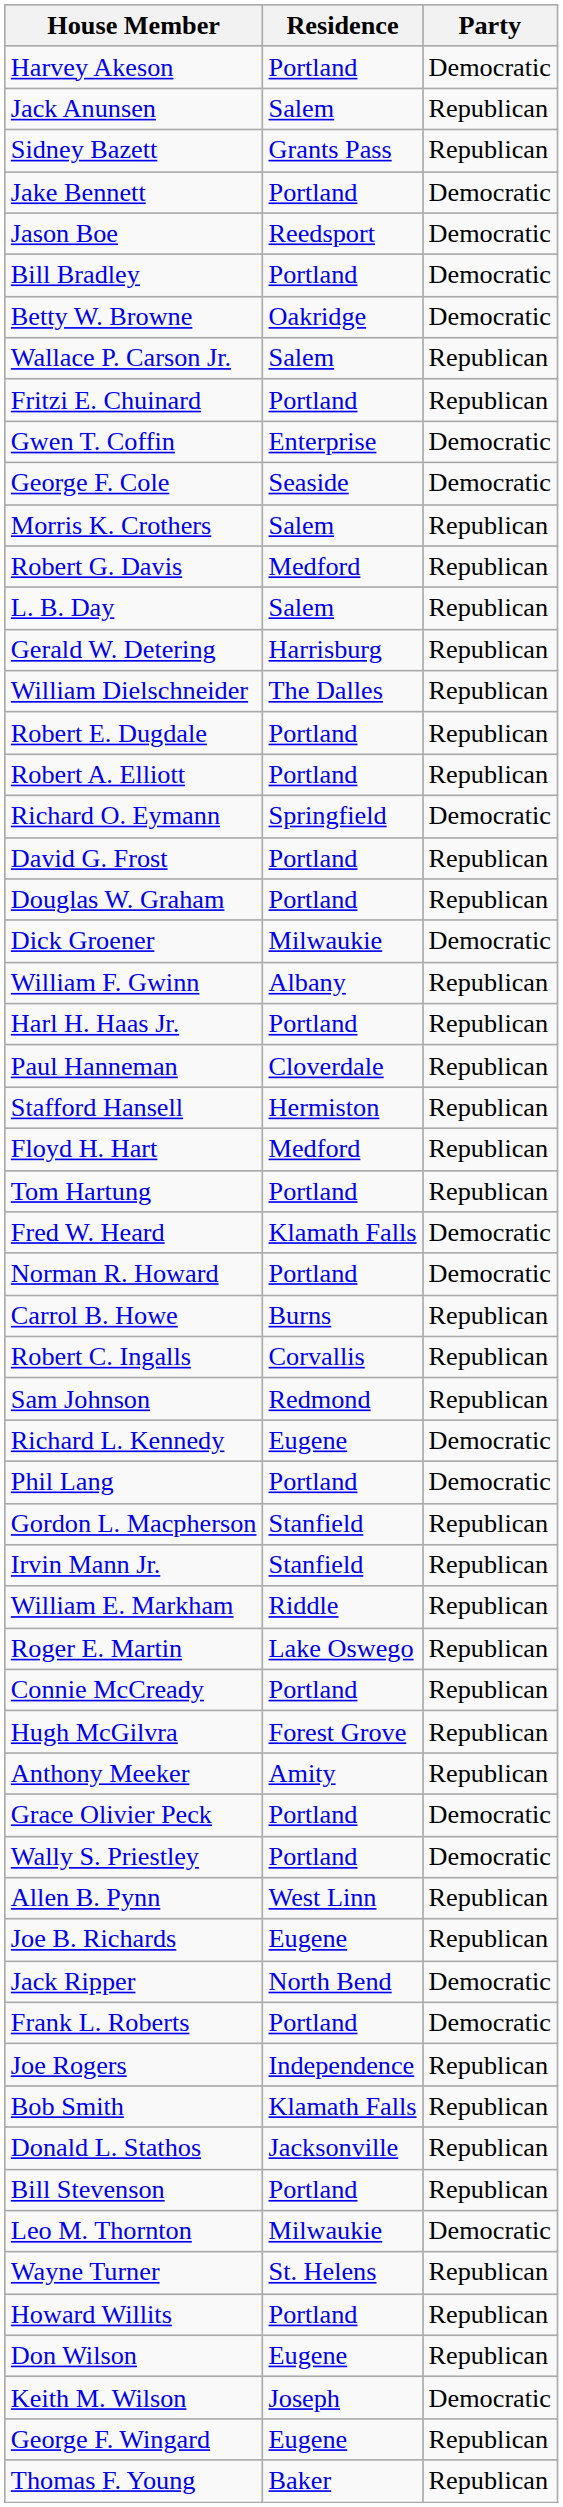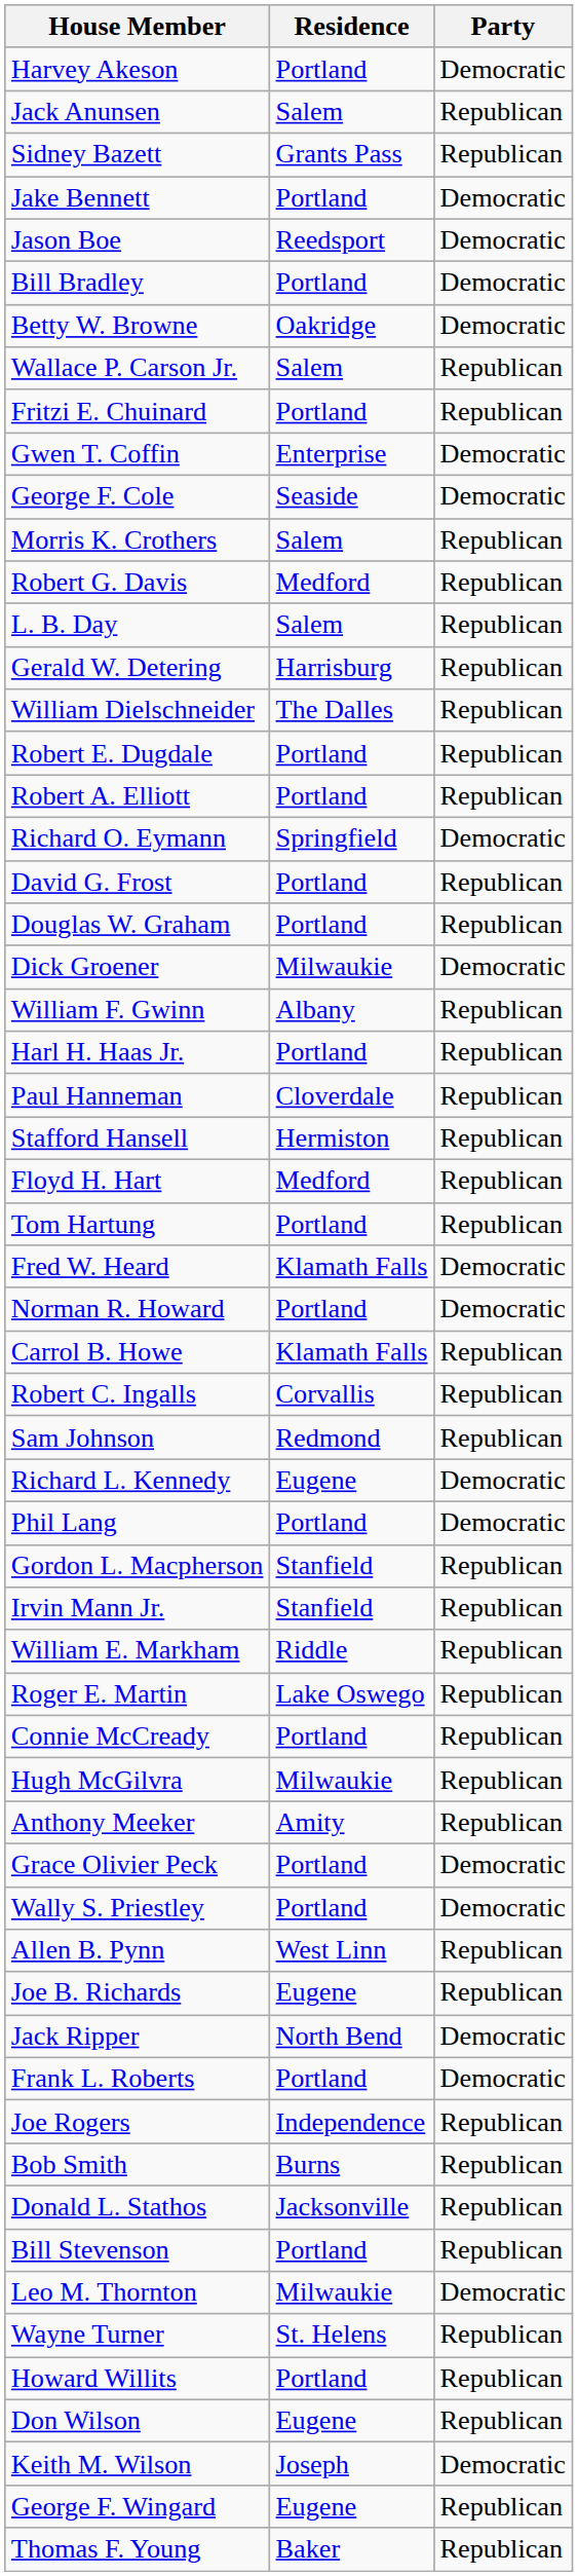Carrol B. Howe | Residence: Burns -> Klamath Falls
Hugh McGilvra | Residence: Forest Grove -> Milwaukie
Bob Smith | Residence: Klamath Falls -> Burns
